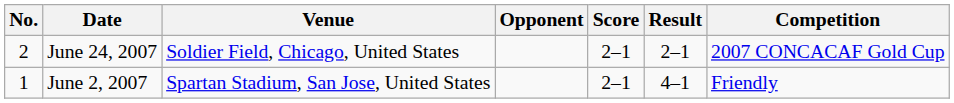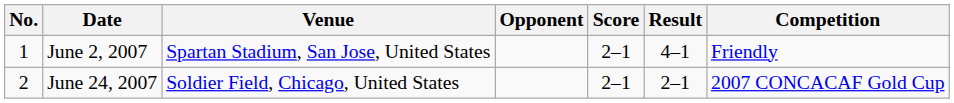rows swapped: June 2, 2007 <-> June 24, 2007
